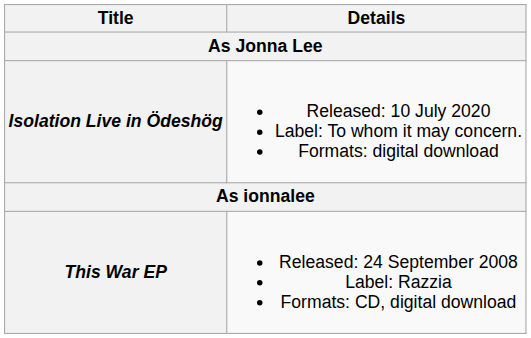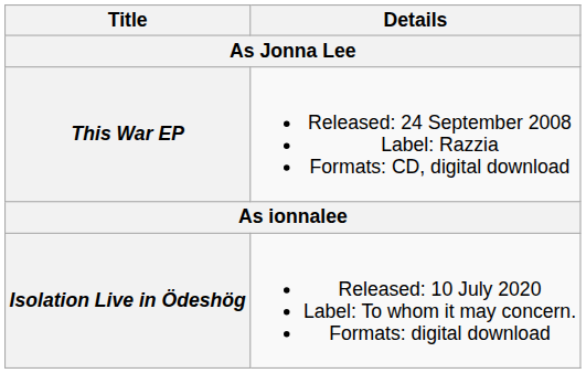rows swapped: This War EP <-> Isolation Live in Ödeshög
